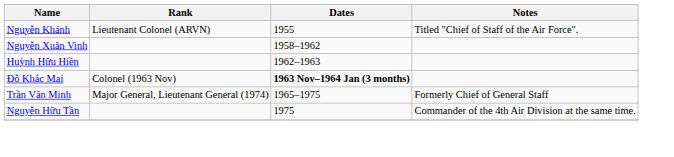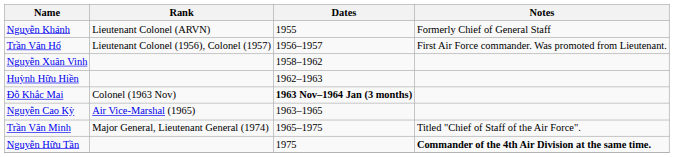Nguyễn Khánh | Notes: Titled "Chief of Staff of the Air Force". -> Formerly Chief of General Staff
+ row: Trần Văn Hổ | Lieutenant Colonel (1956), Colonel (1957) | 1956–1957 | First Air Force commander. Was promoted from Lieutenant.
+ row: Nguyễn Cao Kỳ | Air Vice-Marshal (1965) | 1963–1965
Trần Văn Minh | Notes: Formerly Chief of General Staff -> Titled "Chief of Staff of the Air Force".
Nguyễn Hữu Tần | Notes: normal -> bold
